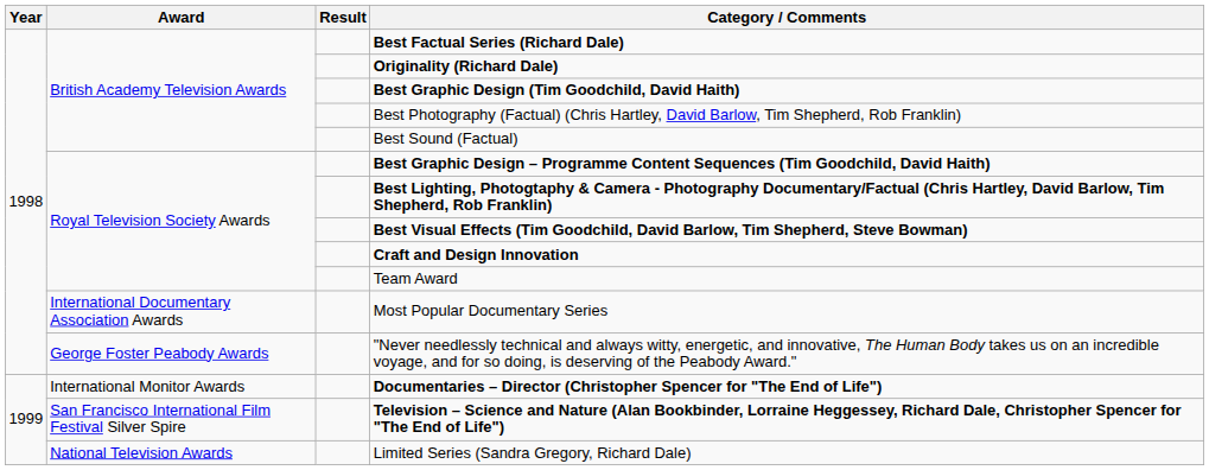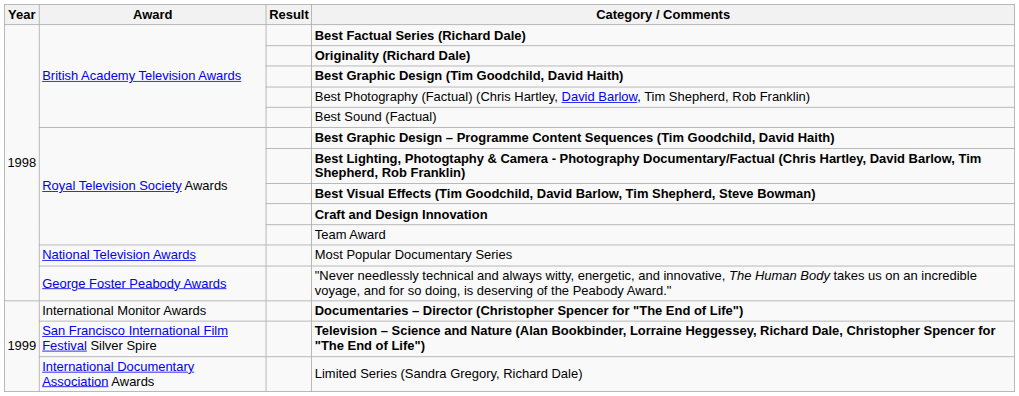Most Popular Documentary Series | Award: International Documentary Association Awards -> National Television Awards
Limited Series (Sandra Gregory, Richard Dale) | Award: National Television Awards -> International Documentary Association Awards
